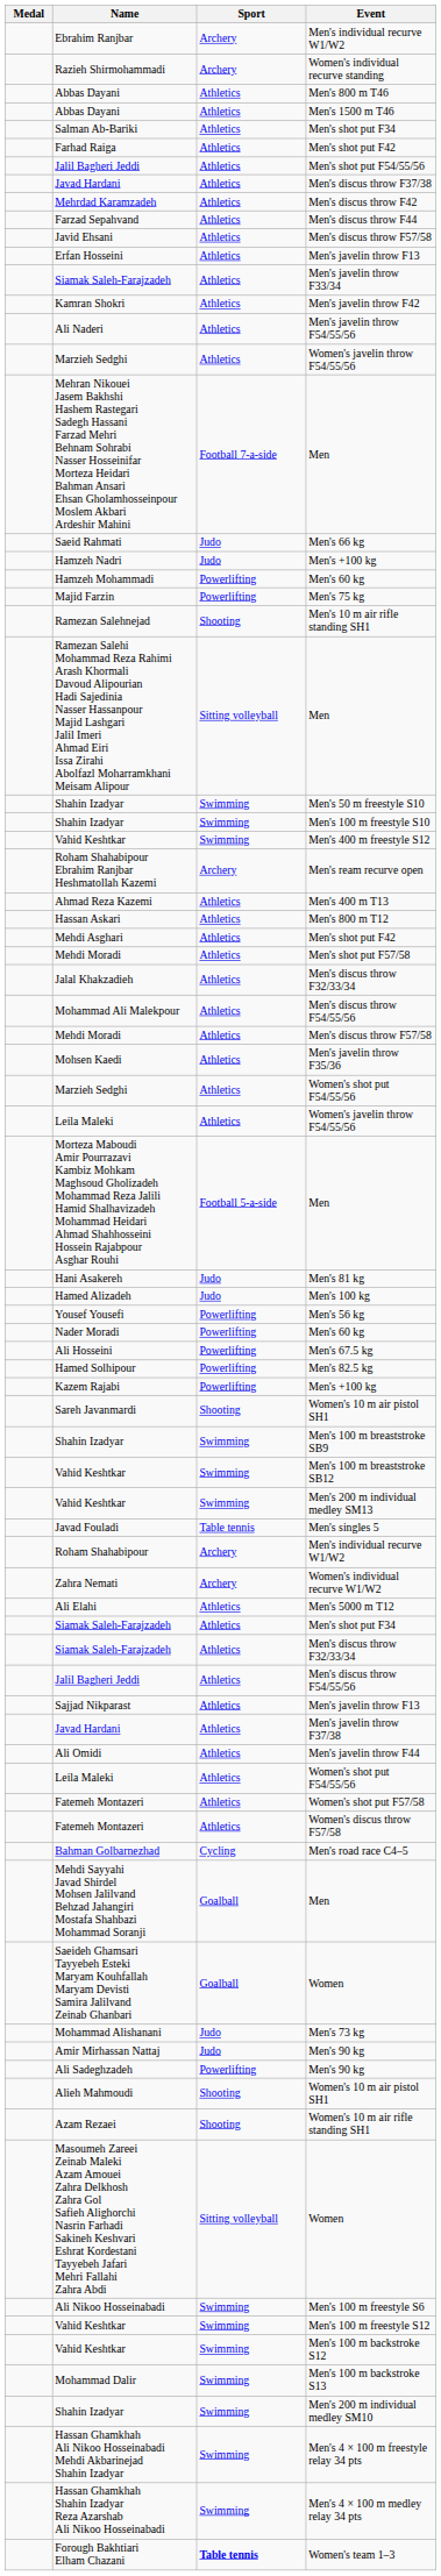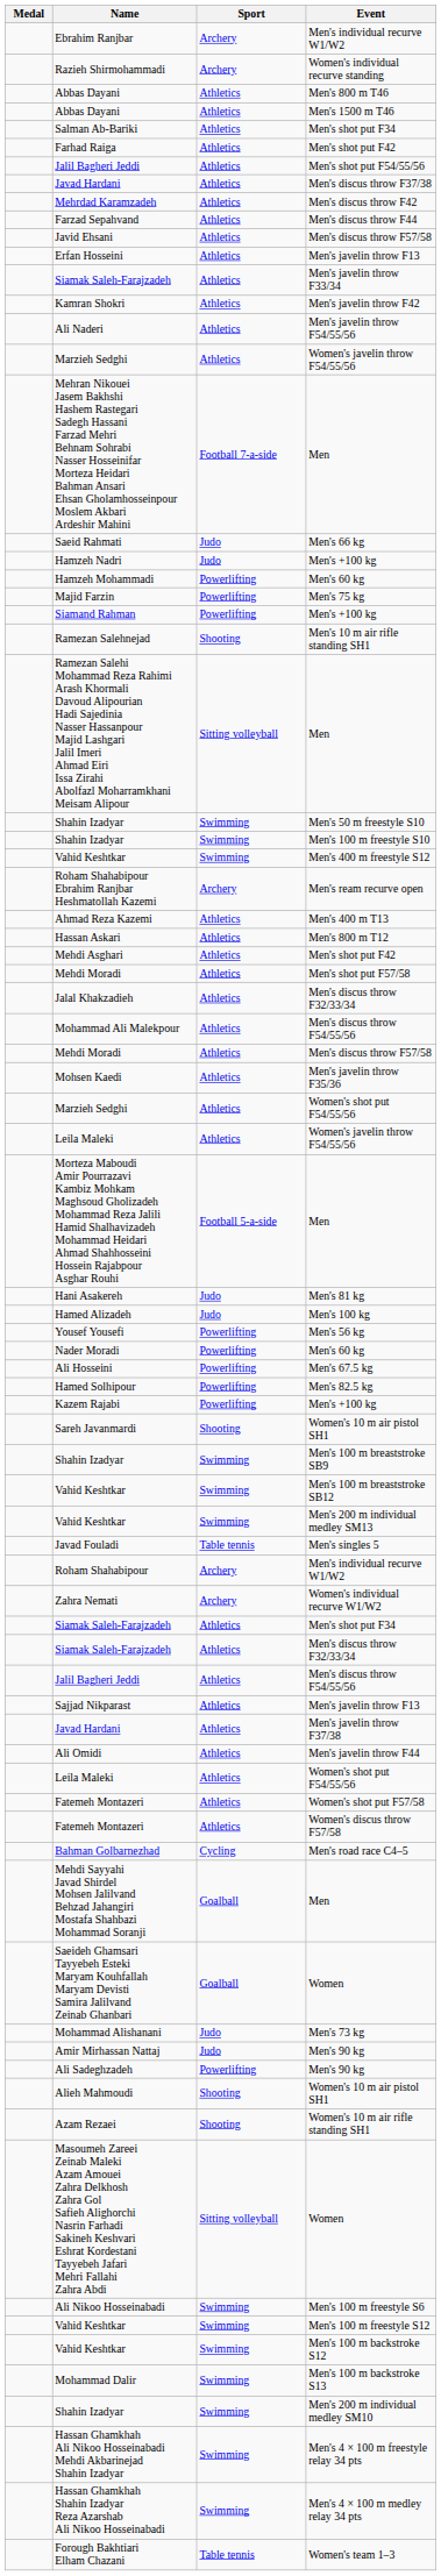+ row: Siamand Rahman | Powerlifting | Men's +100 kg
- row: Ali Elahi | Athletics | Men's 5000 m T12
Forough Bakhtiari Elham Chazani | Sport: bold -> normal
